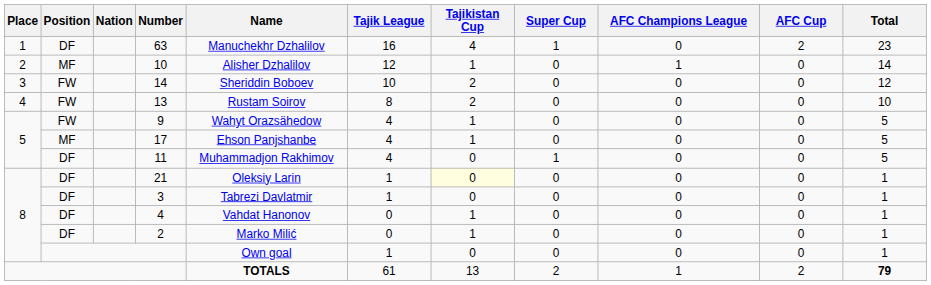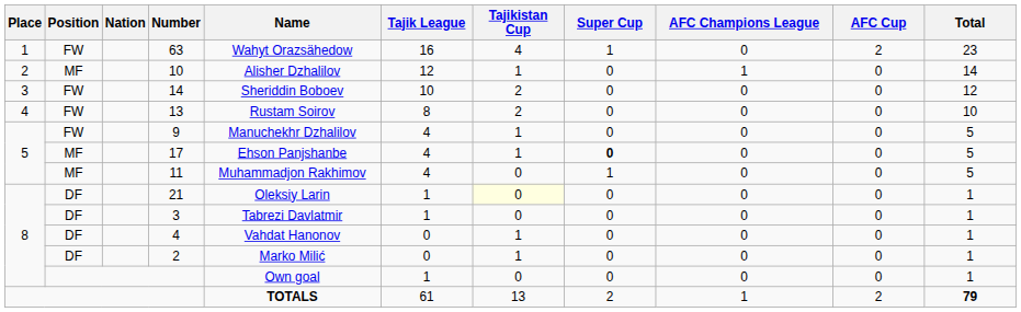63 | Position: DF -> FW
63 | Name: Manuchekhr Dzhalilov -> Wahyt Orazsähedow
9 | Name: Wahyt Orazsähedow -> Manuchekhr Dzhalilov
17 | Super Cup: normal -> bold
11 | Position: DF -> MF
